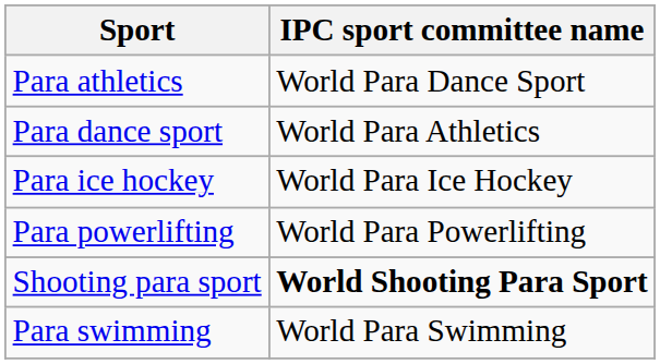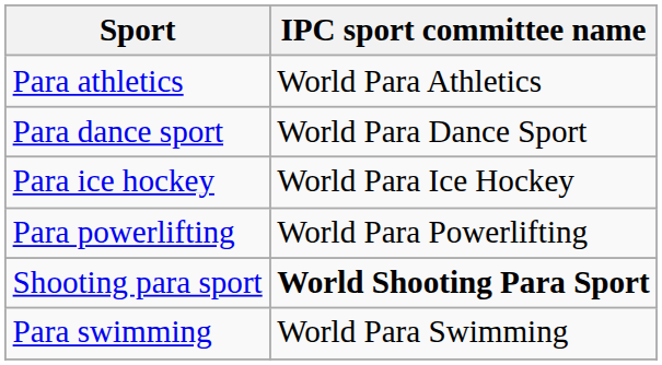Para athletics | IPC sport committee name: World Para Dance Sport -> World Para Athletics
Para dance sport | IPC sport committee name: World Para Athletics -> World Para Dance Sport
